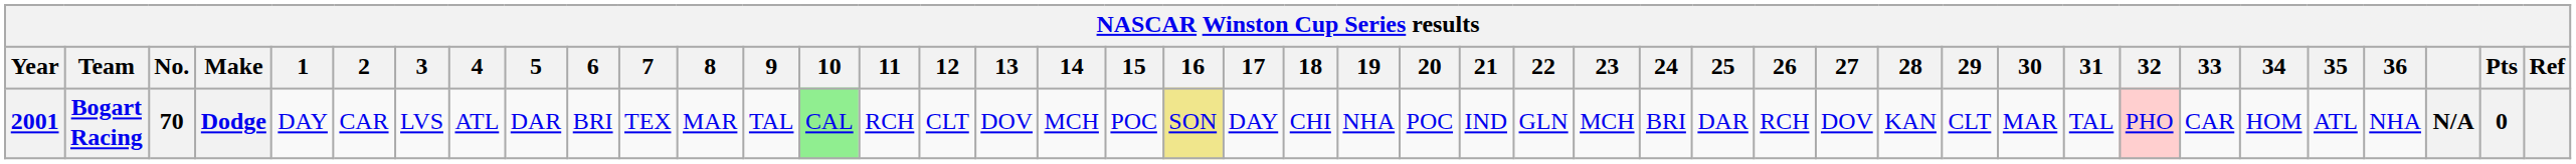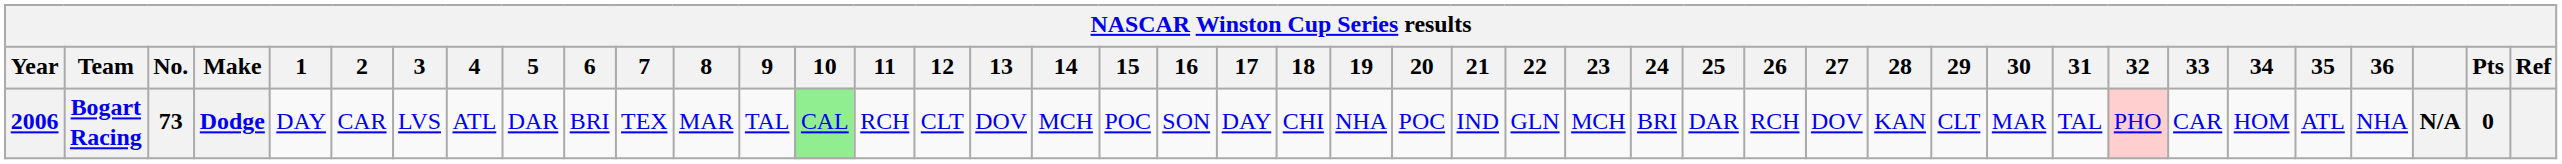Bogart Racing | Year: 2001 -> 2006
Bogart Racing | No.: 70 -> 73
Bogart Racing | 16: khaki background -> no background
